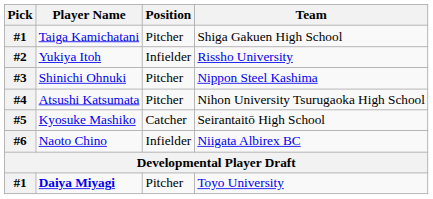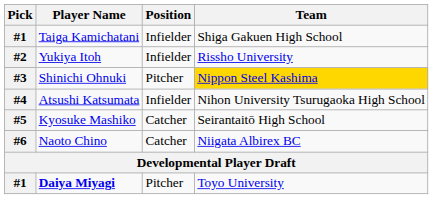Taiga Kamichatani | Position: Pitcher -> Infielder
Shinichi Ohnuki | Team: no background -> gold background
Atsushi Katsumata | Position: Pitcher -> Infielder
Naoto Chino | Position: Infielder -> Catcher
